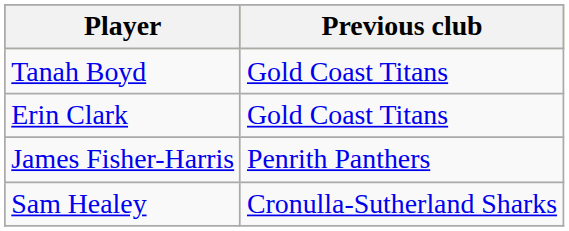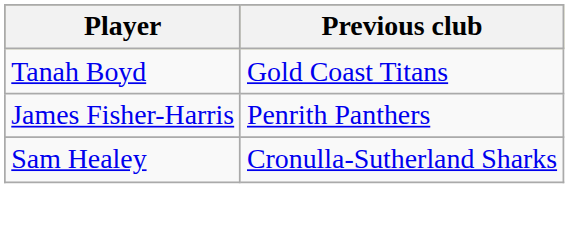- row: Erin Clark | Gold Coast Titans
